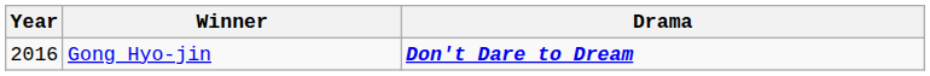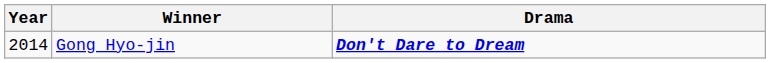Gong Hyo-jin | Year: 2016 -> 2014
